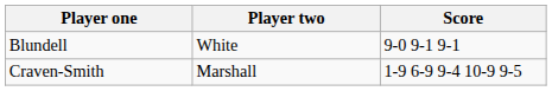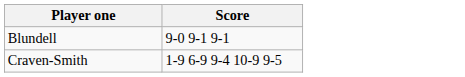- column: Player two | White | Marshall
